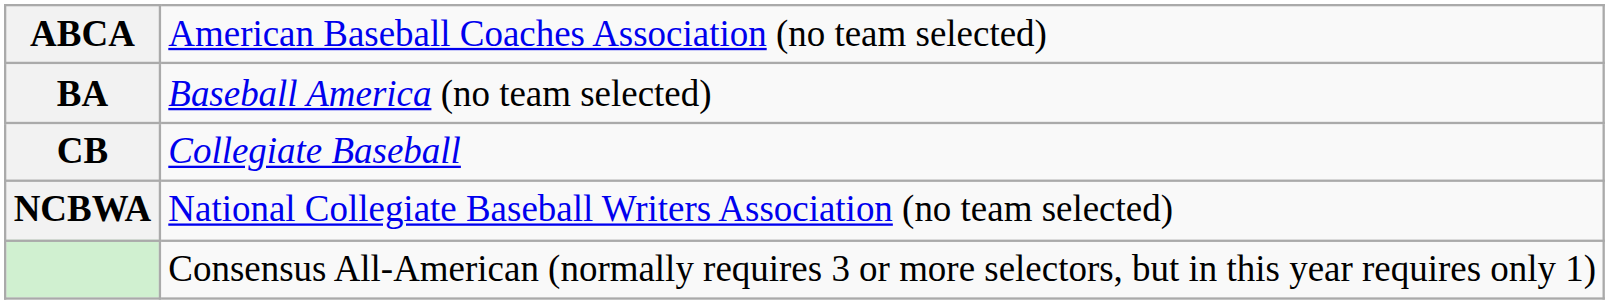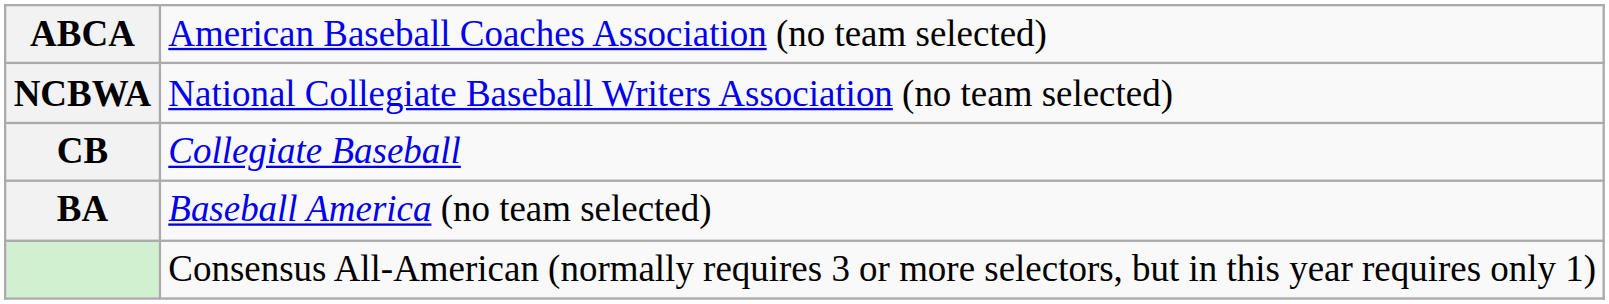rows swapped: BA <-> NCBWA
